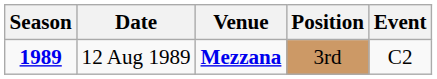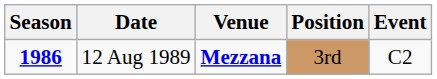12 Aug 1989 | Season: 1989 -> 1986
